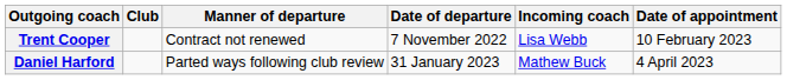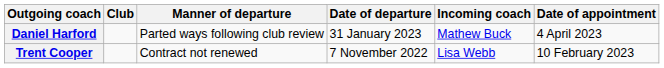rows swapped: Trent Cooper <-> Daniel Harford
